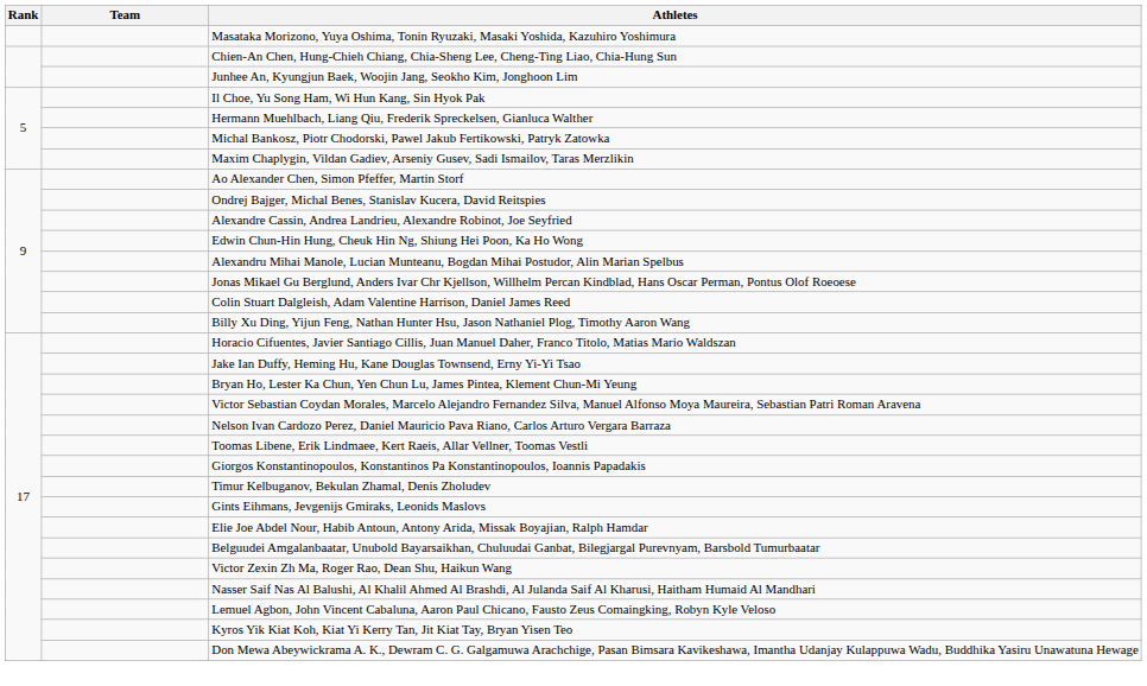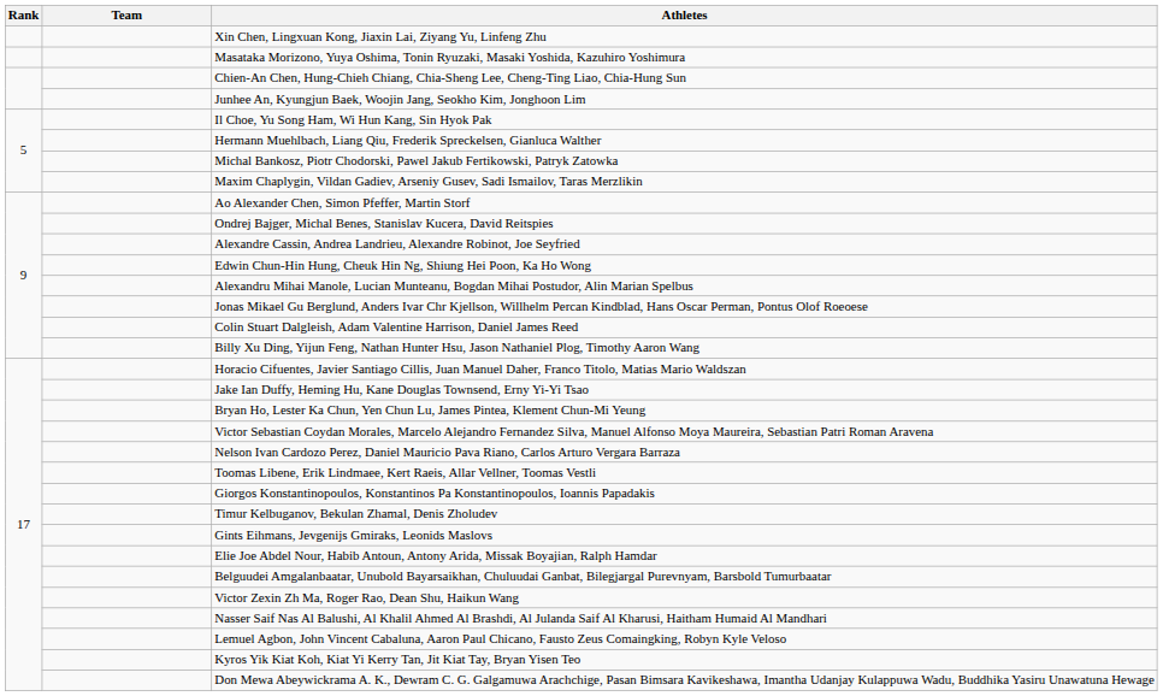+ row: Xin Chen, Lingxuan Kong, Jiaxin Lai, Ziyang Yu, Linfeng Zhu
